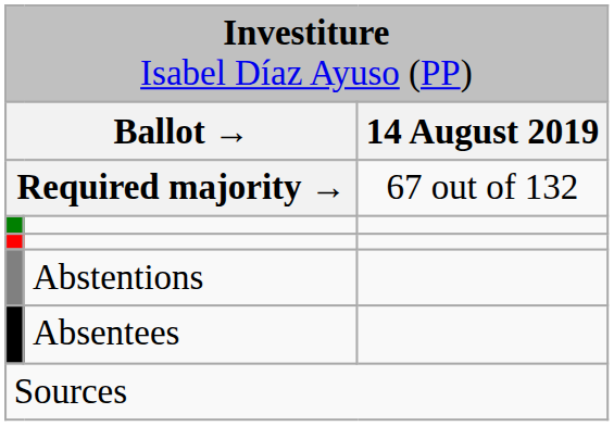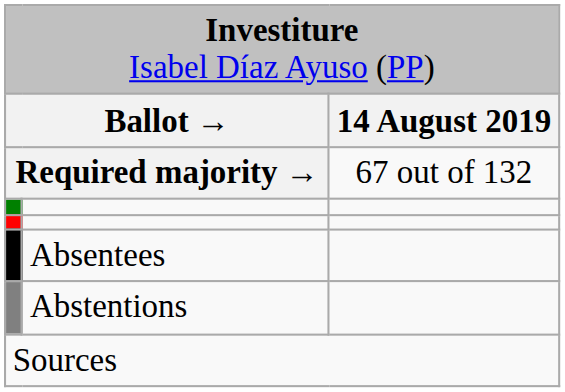rows swapped: Abstentions <-> Absentees
